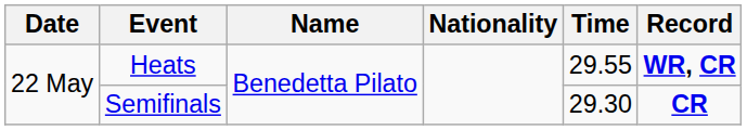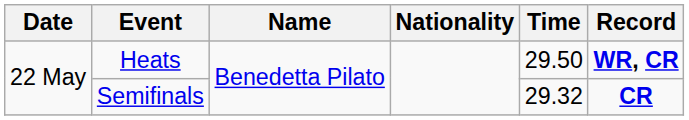Heats | Time: 29.55 -> 29.50
Semifinals | Time: 29.30 -> 29.32
